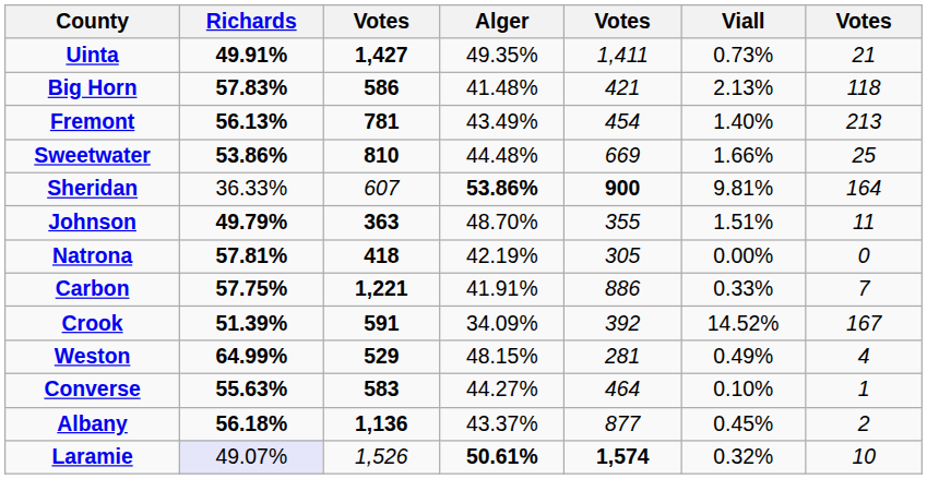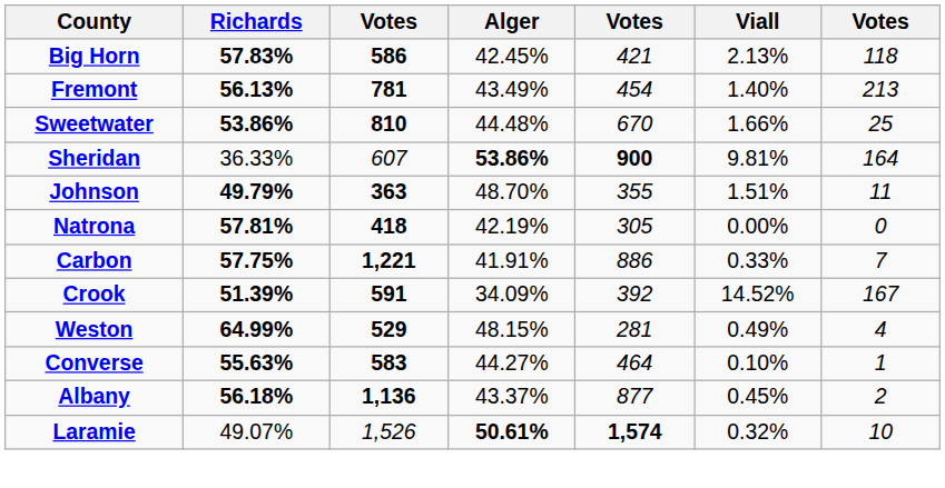- row: Uinta | 49.91% | 1,427 | 49.35% | 1,411 | 0.73% | 21
Big Horn | Alger: 41.48% -> 42.45%
Sweetwater | column 5: 669 -> 670
Laramie | Richards: lavender background -> no background
